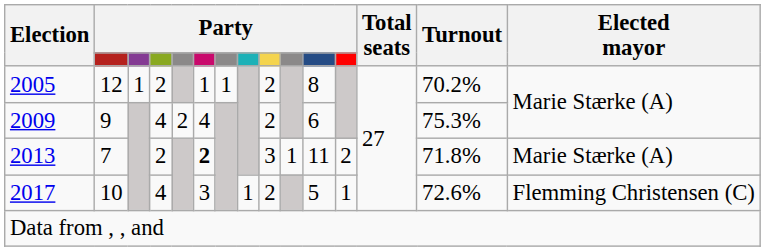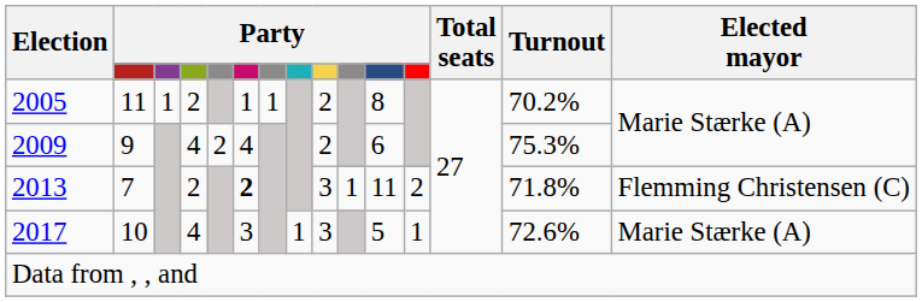2005 | column 2: 12 -> 11
2013 | Elected mayor: Marie Stærke (A) -> Flemming Christensen (C)
2017 | column 9: 2 -> 3
2017 | Elected mayor: Flemming Christensen (C) -> Marie Stærke (A)
